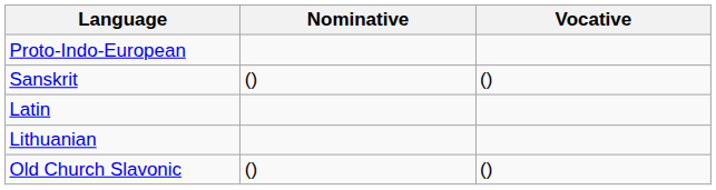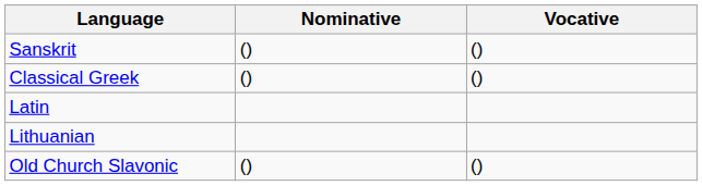- row: Proto-Indo-European
+ row: Classical Greek | () | ()
